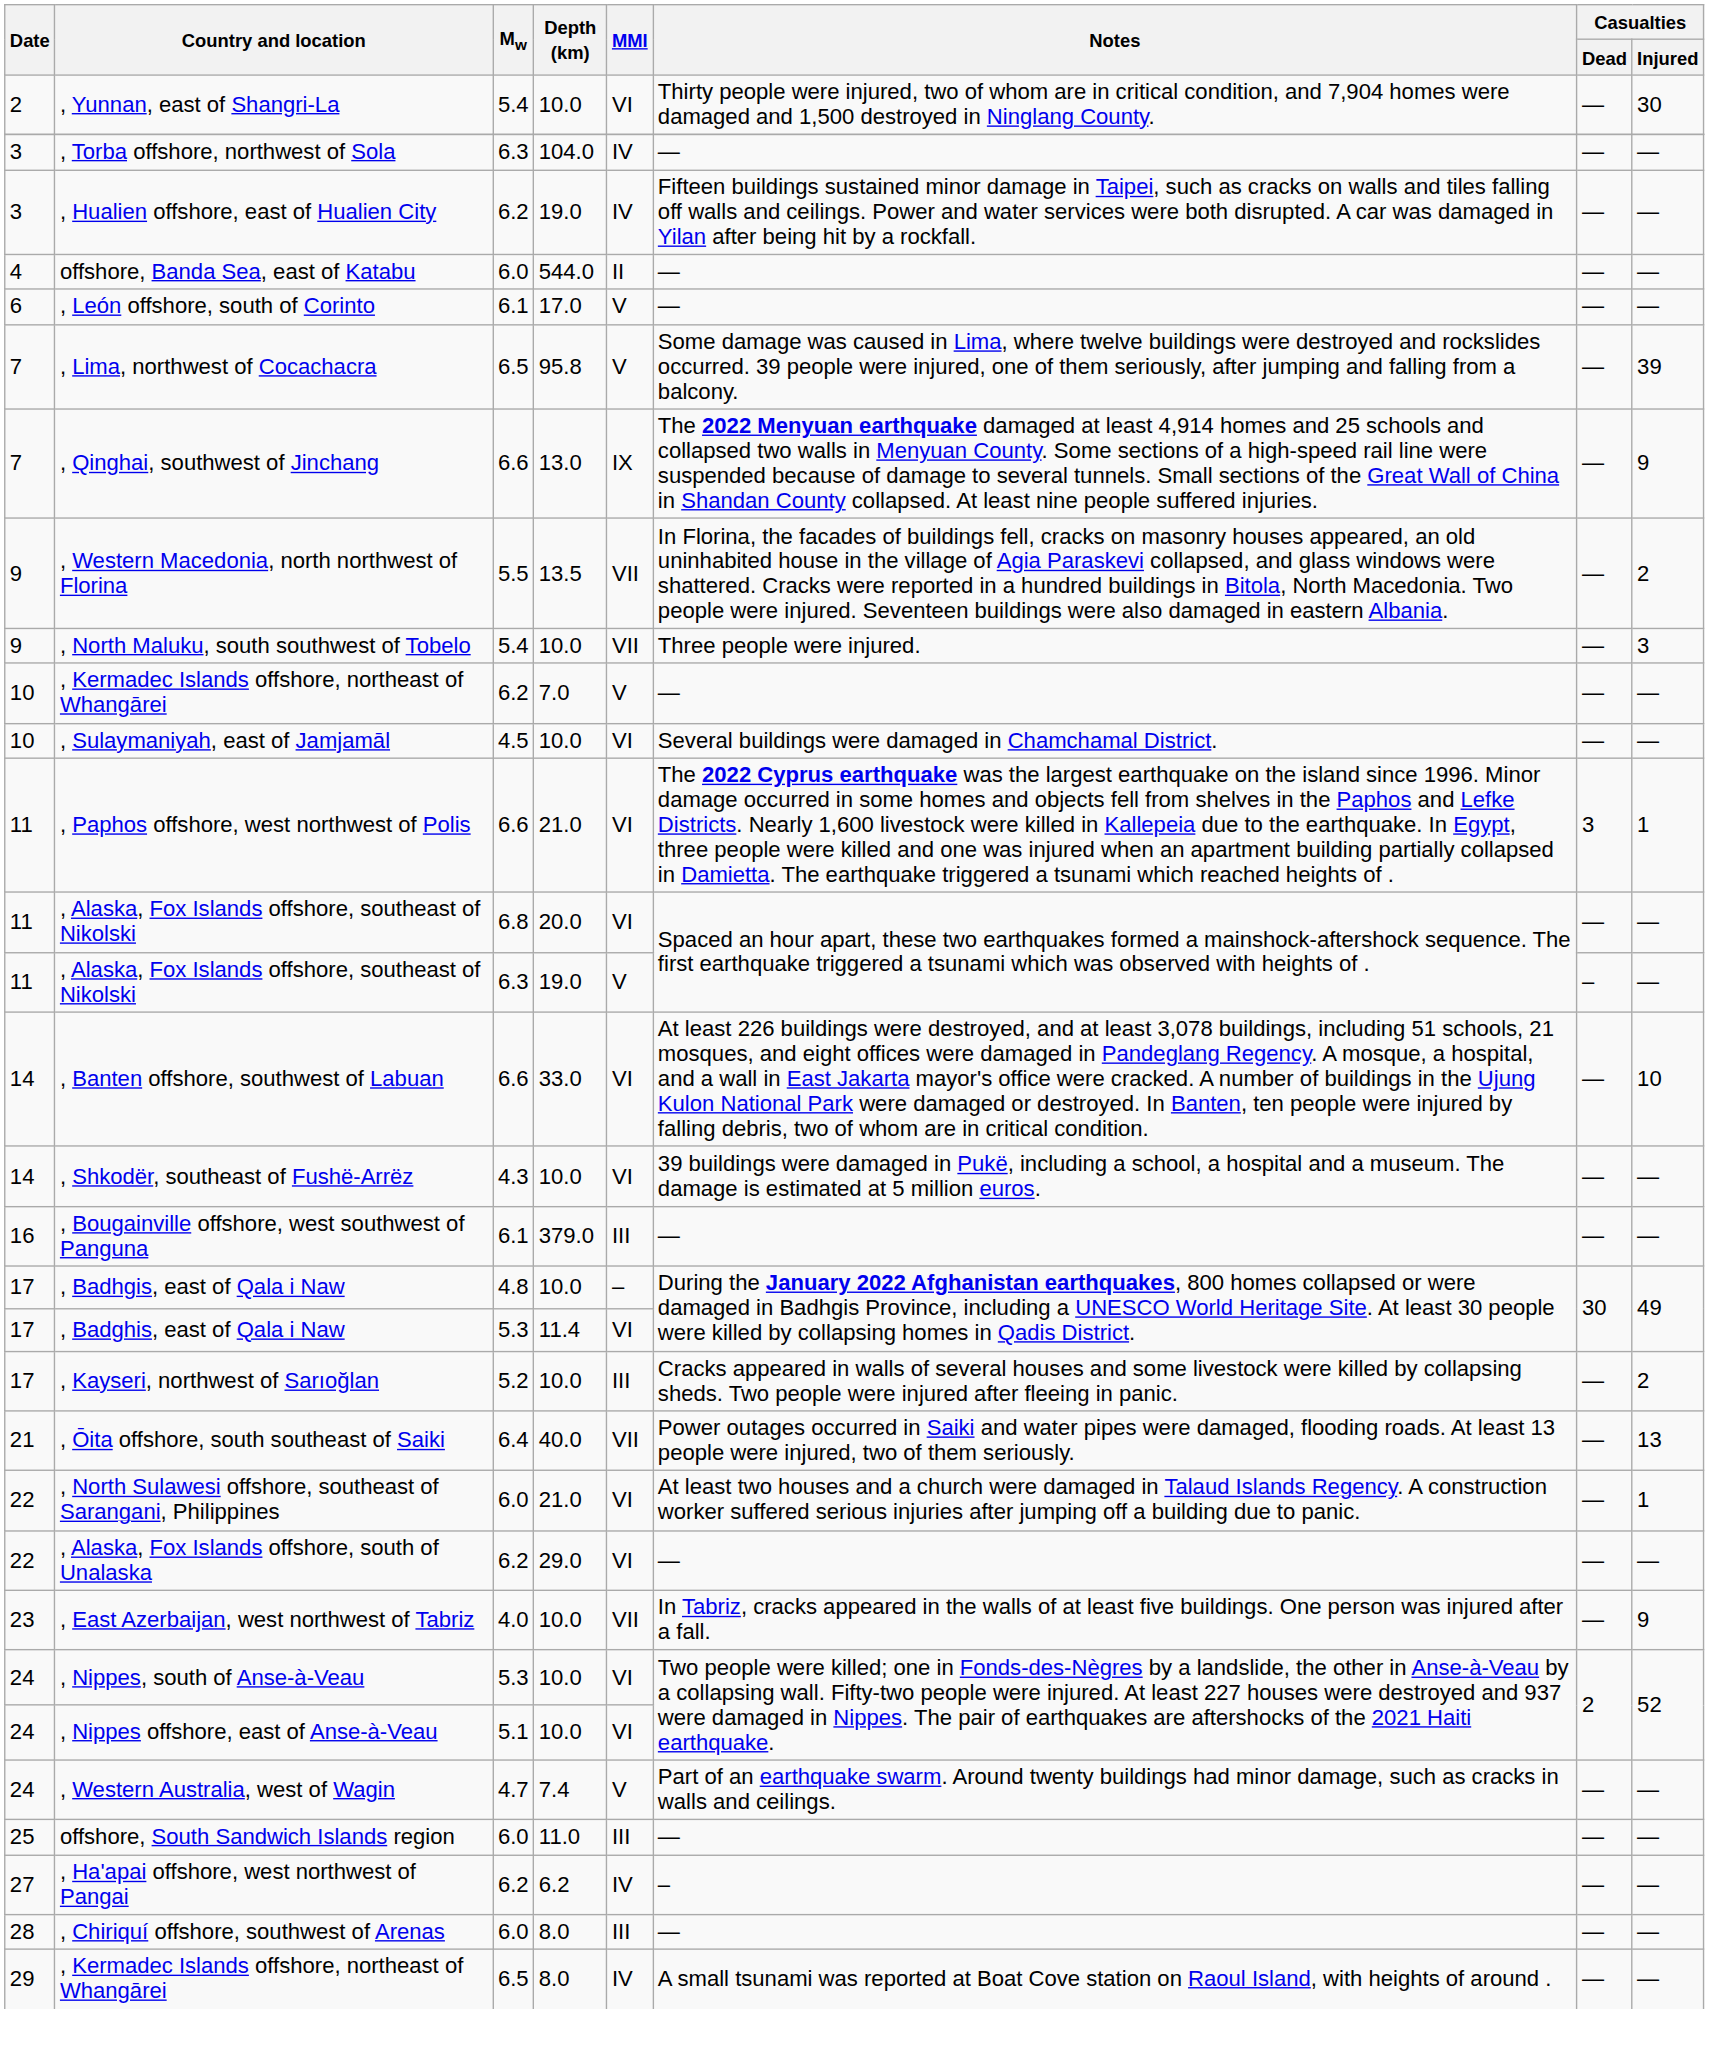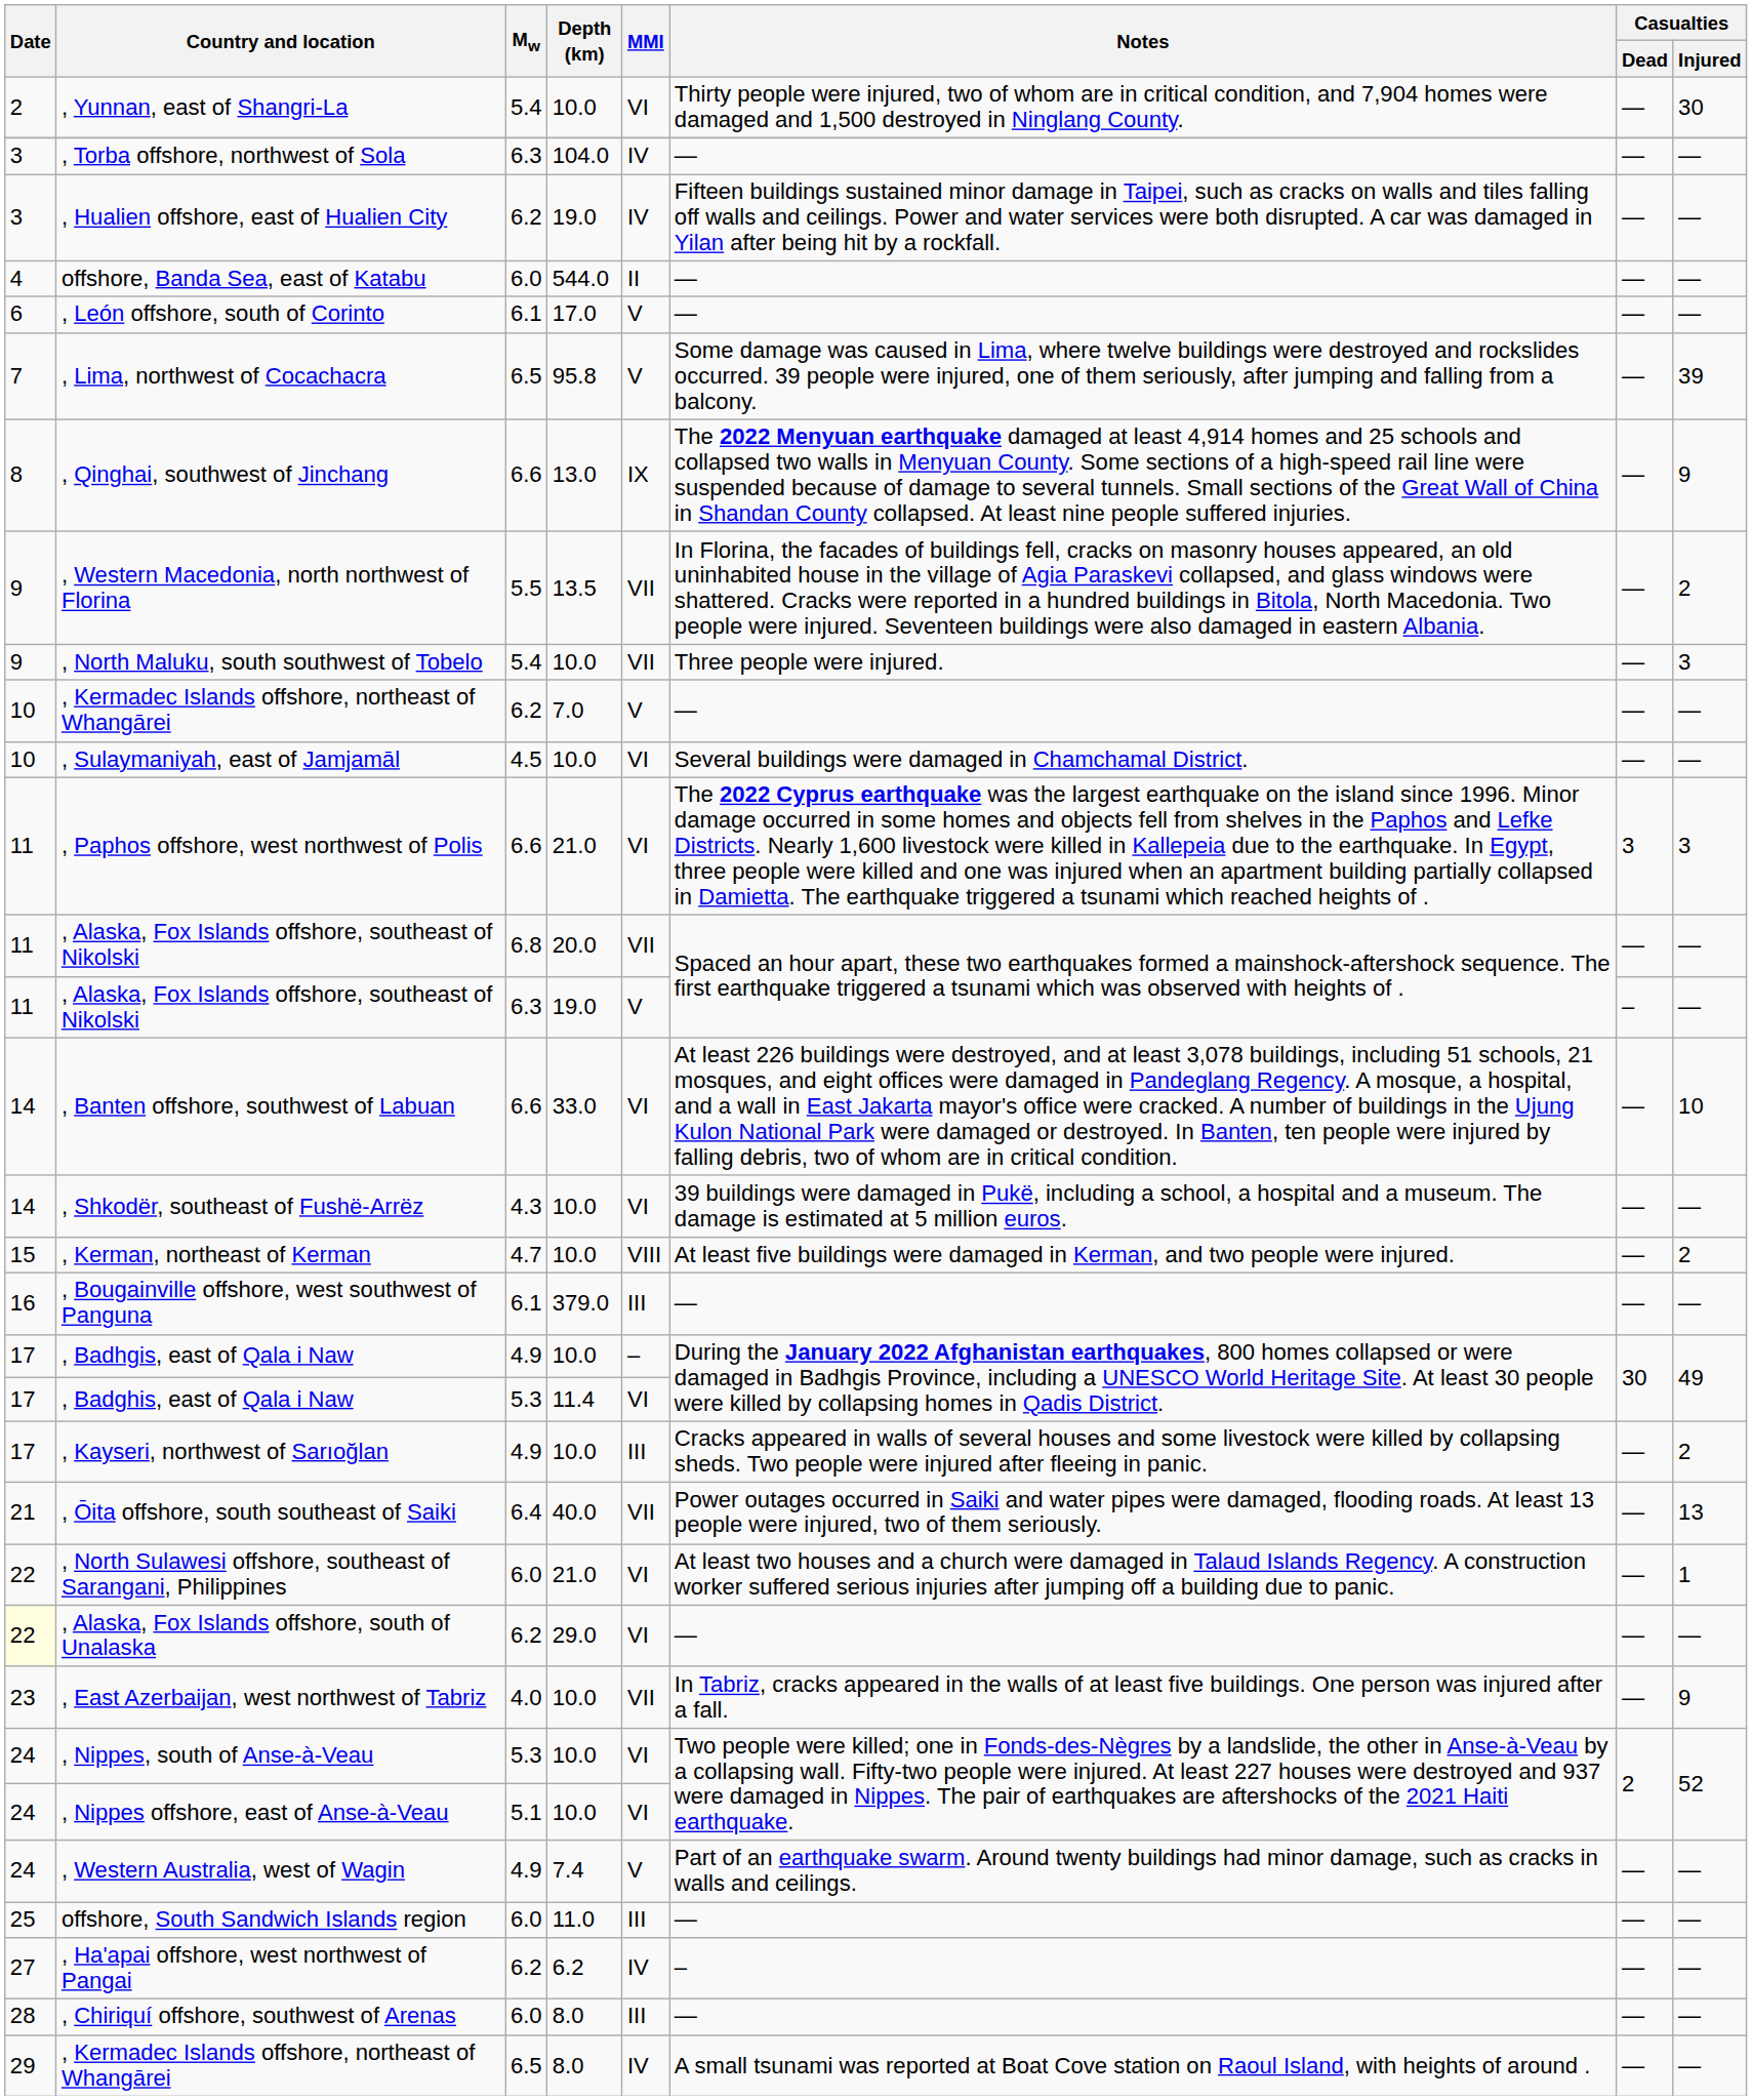, Qinghai, southwest of Jinchang | Date: 7 -> 8
, Paphos offshore, west northwest of Polis | Casualties / Injured: 1 -> 3
, Alaska, Fox Islands offshore, southeast of Nikolski / 20.0 | MMI: VI -> VII
+ row: 15 | , Kerman, northeast of Kerman | 4.7 | 10.0 | VIII | At least five buildings were damaged in Kerman, and two people were injured. | — | 2
, Badhgis, east of Qala i Naw | Mw: 4.8 -> 4.9
, Kayseri, northwest of Sarıoğlan | Mw: 5.2 -> 4.9
, Alaska, Fox Islands offshore, south of Unalaska | Date: no background -> lightyellow background
, Western Australia, west of Wagin | Mw: 4.7 -> 4.9
